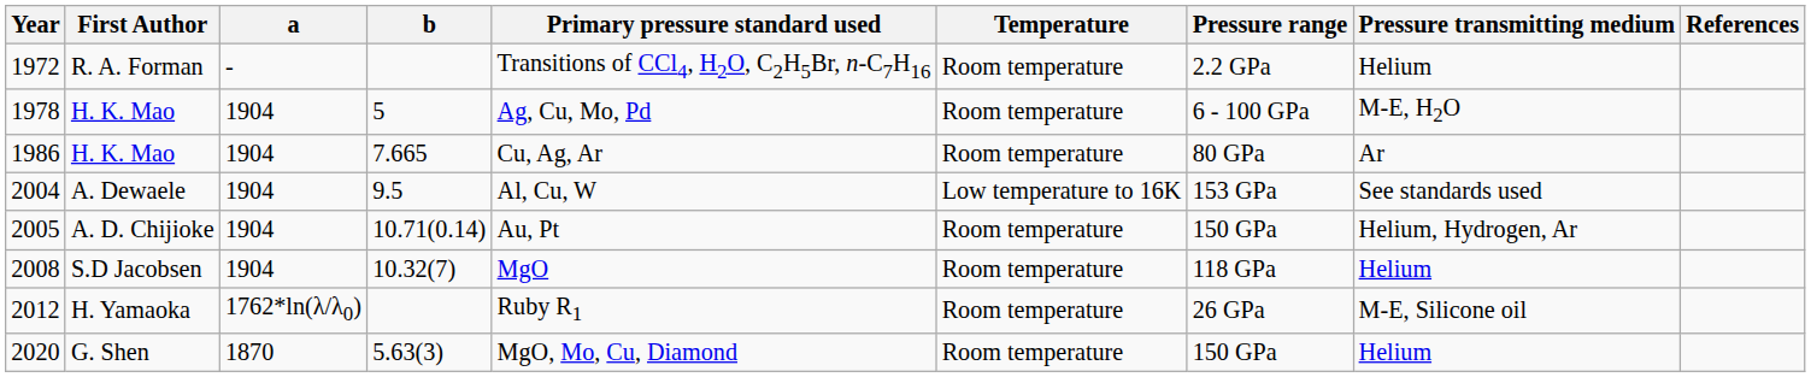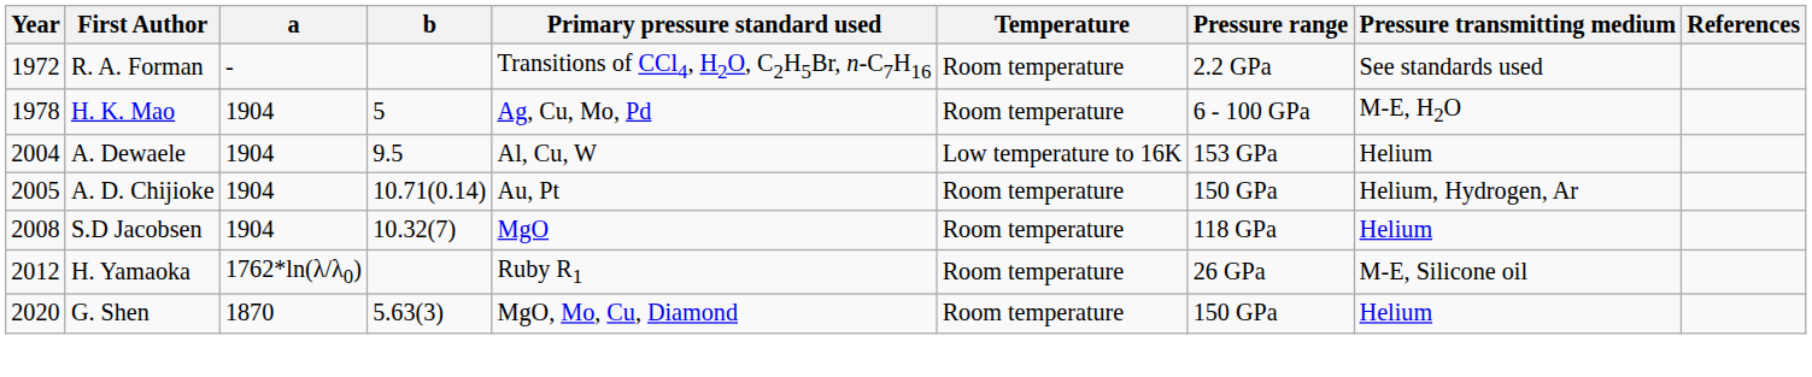1972 | Pressure transmitting medium: Helium -> See standards used
- row: 1986 | H. K. Mao | 1904 | 7.665 | Cu, Ag, Ar | Room temperature | 80 GPa | Ar
2004 | Pressure transmitting medium: See standards used -> Helium
